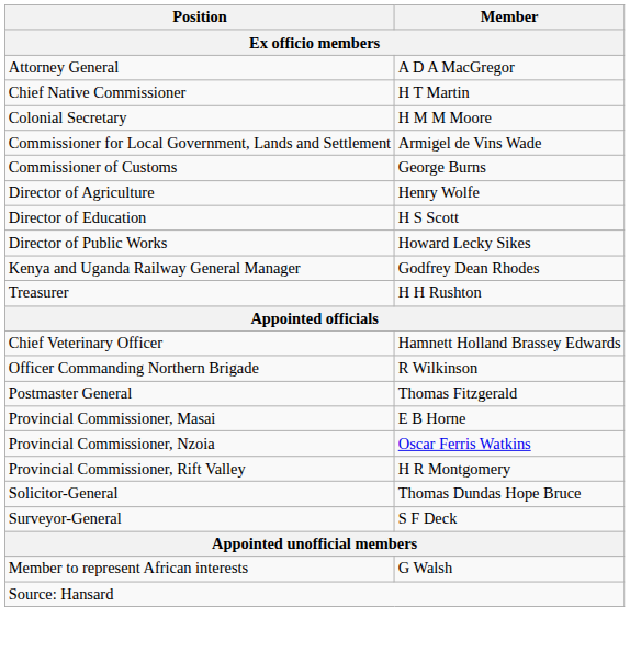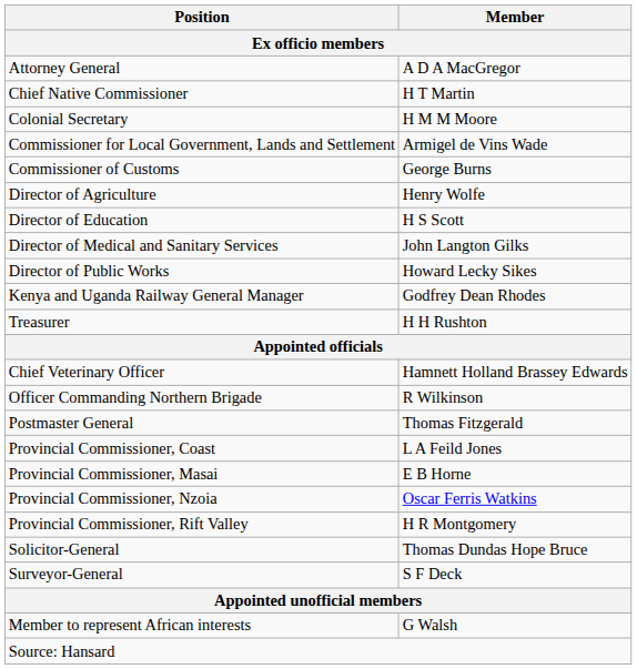+ row: Director of Medical and Sanitary Services | John Langton Gilks
+ row: Provincial Commissioner, Coast | L A Feild Jones
